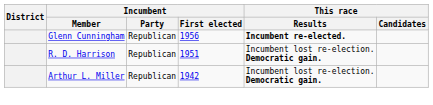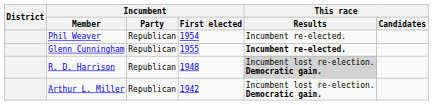+ row: Phil Weaver | Republican | 1954 | Incumbent re-elected.
Glenn Cunningham | Incumbent / First elected: 1956 -> 1955
R. D. Harrison | Incumbent / First elected: 1951 -> 1948
R. D. Harrison | This race / Results: no background -> lightgrey background
